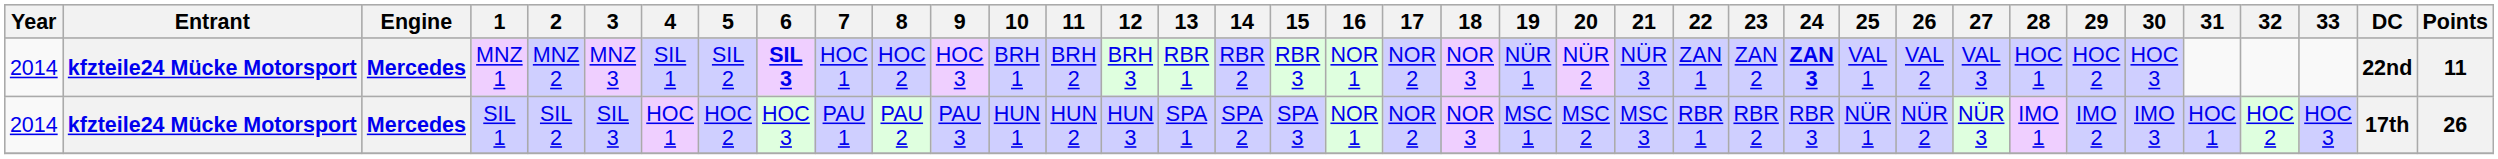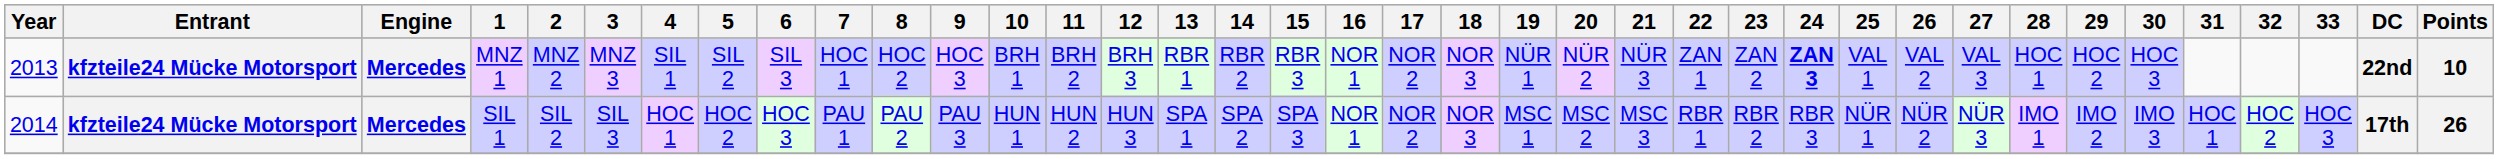MNZ 1 | Year: 2014 -> 2013
MNZ 1 | 6: bold -> normal
MNZ 1 | Points: 11 -> 10
